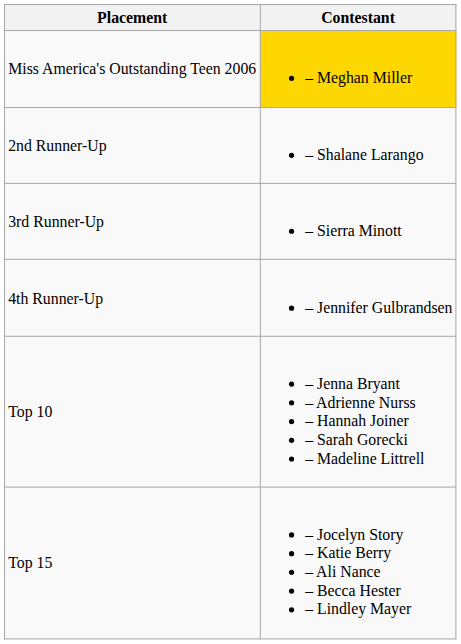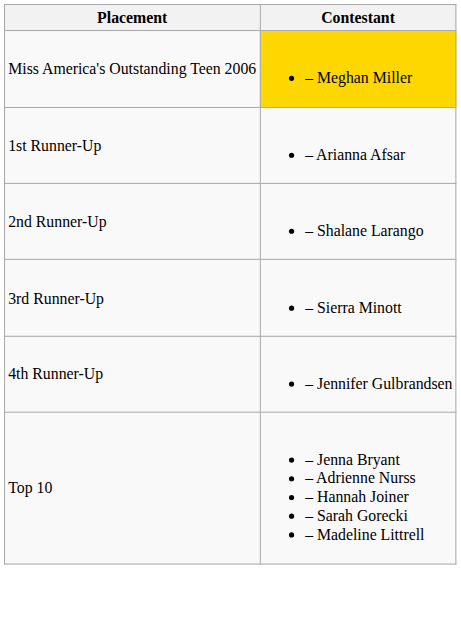+ row: 1st Runner-Up | – Arianna Afsar
- row: Top 15 | – Jocelyn Story – Katie Berry – Ali Nance – Becca Hester – Lindley Mayer
